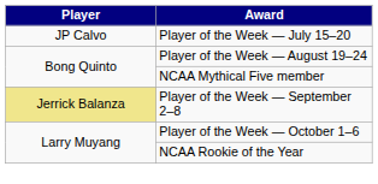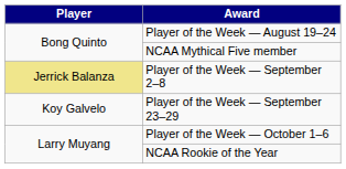- row: JP Calvo | Player of the Week — July 15–20
+ row: Koy Galvelo | Player of the Week — September 23–29
